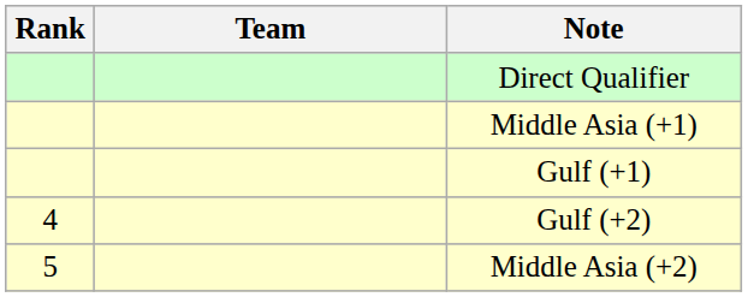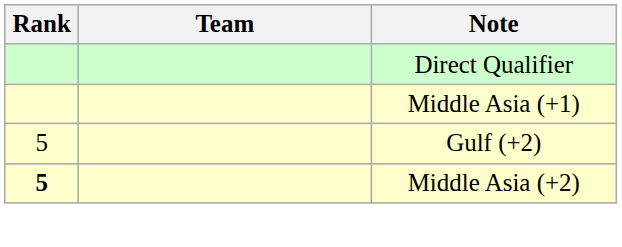- row: Gulf (+1)
Gulf (+2) | Rank: 4 -> 5
Middle Asia (+2) | Rank: normal -> bold
